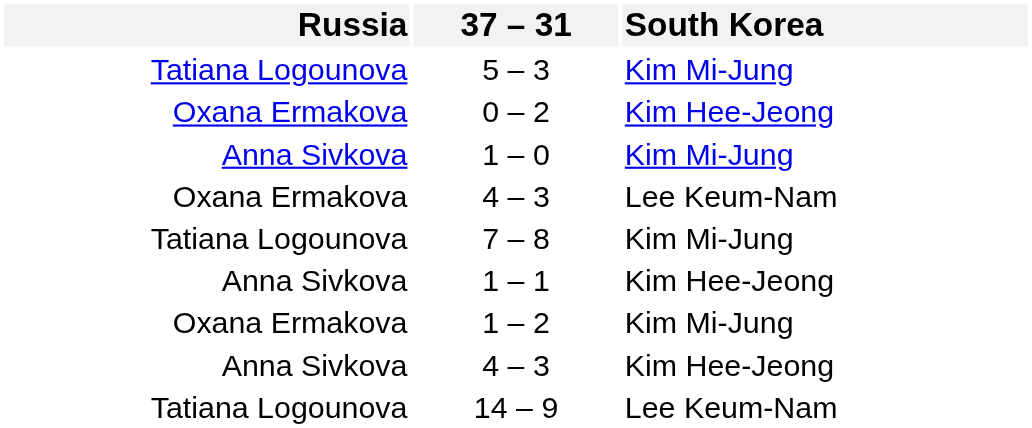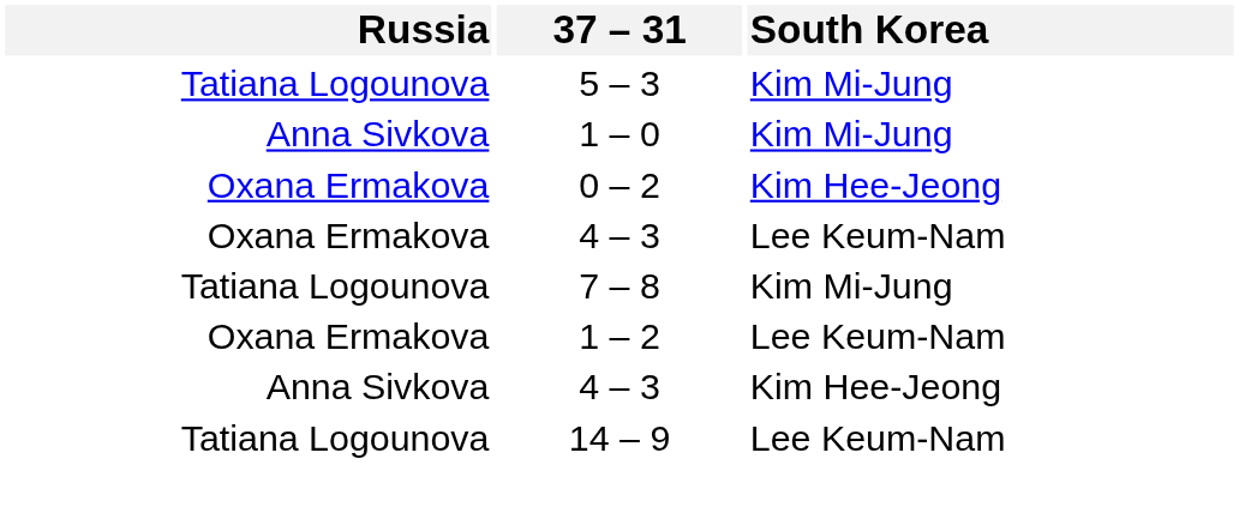rows swapped: 0 – 2 <-> 1 – 0
- row: Anna Sivkova | 1 – 1 | Kim Hee-Jeong
1 – 2 | South Korea: Kim Mi-Jung -> Lee Keum-Nam
